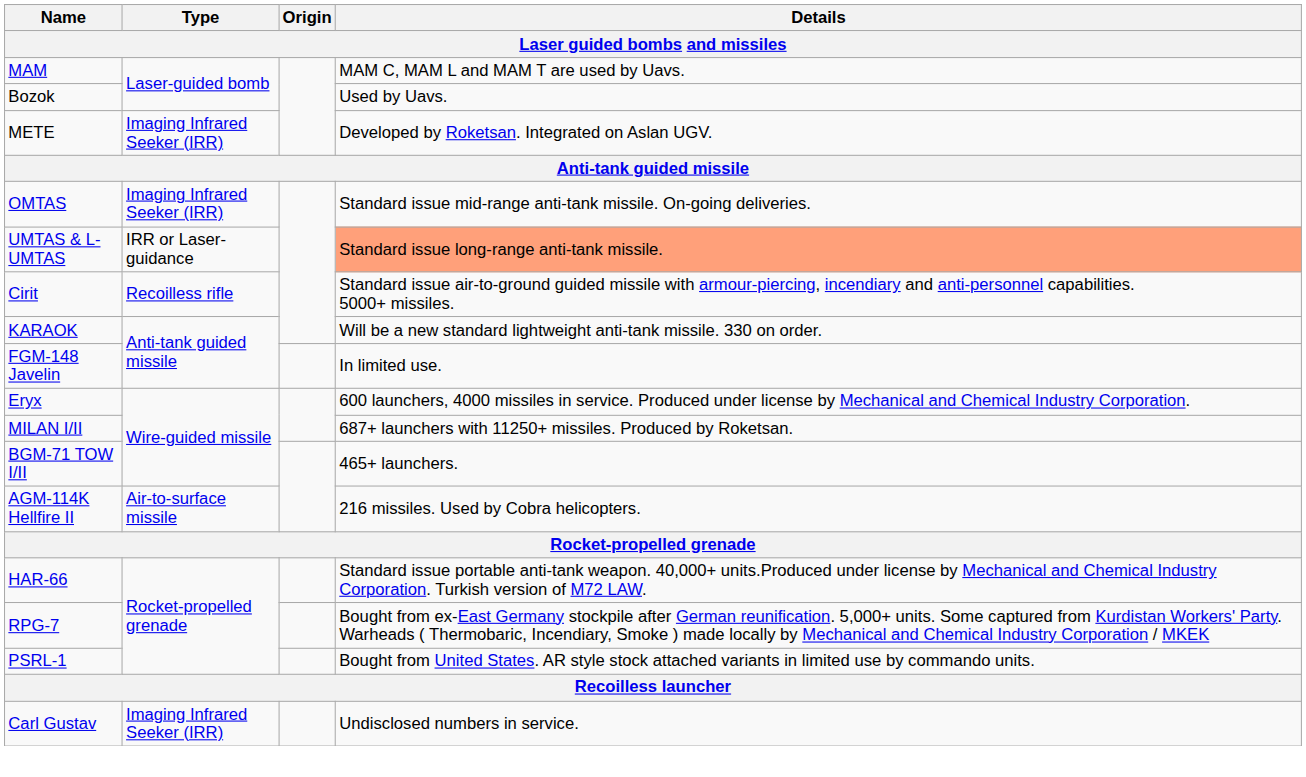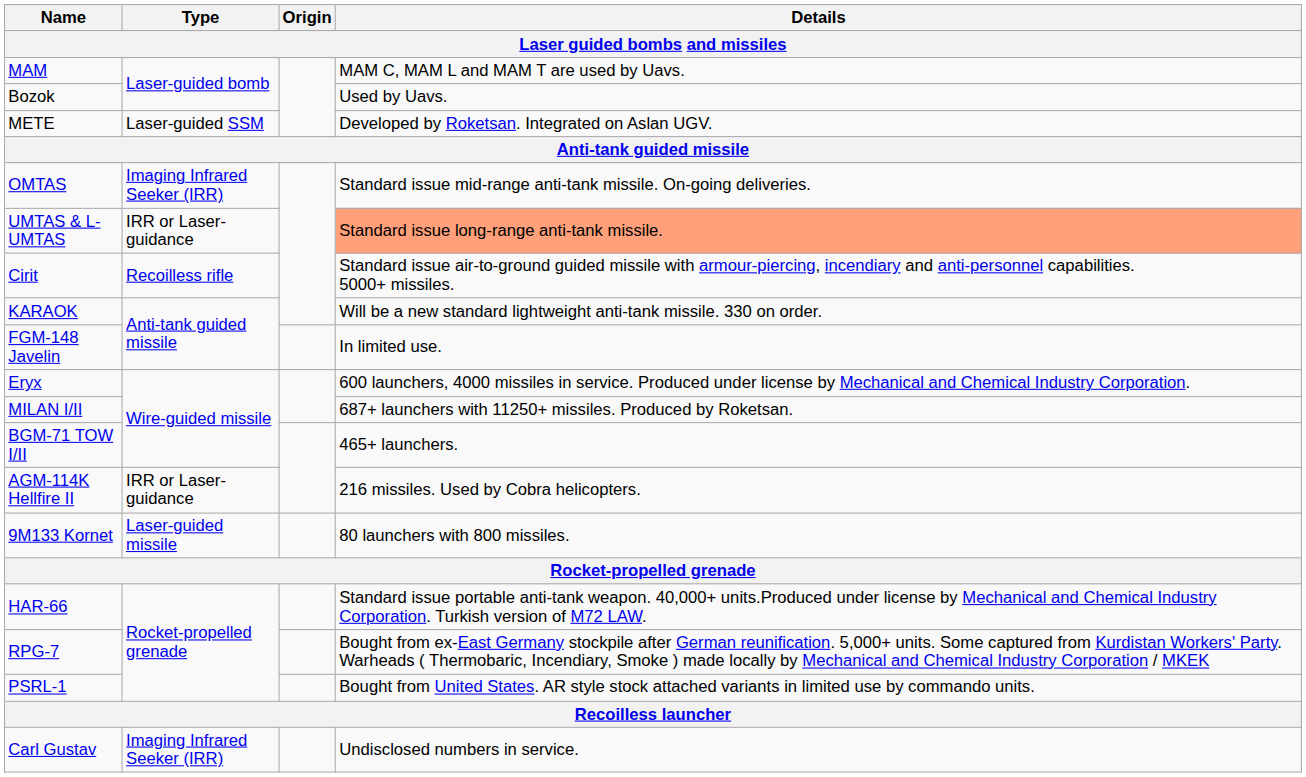METE | Type: Imaging Infrared Seeker (IRR) -> Laser-guided SSM
AGM-114K Hellfire II | Type: Air-to-surface missile -> IRR or Laser-guidance
+ row: 9M133 Kornet | Laser-guided missile | 80 launchers with 800 missiles.
